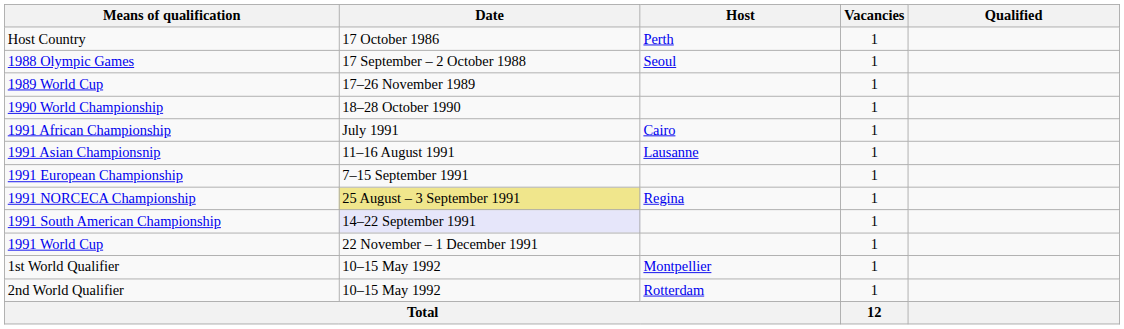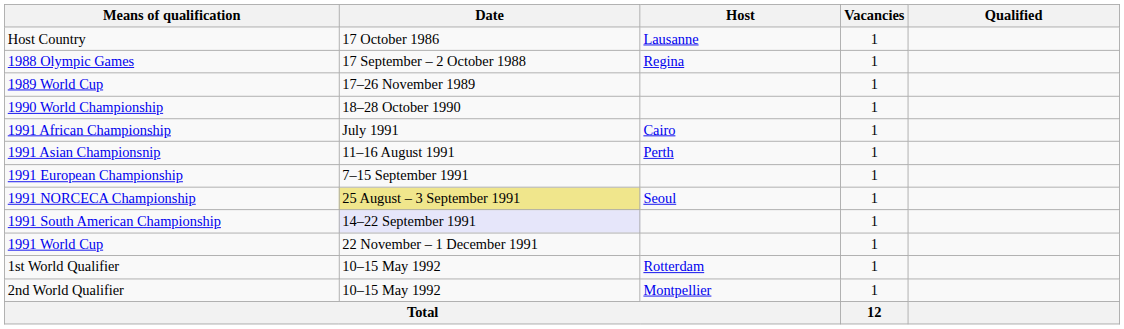Host Country | Host: Perth -> Lausanne
1988 Olympic Games | Host: Seoul -> Regina
1991 Asian Championsnip | Host: Lausanne -> Perth
1991 NORCECA Championship | Host: Regina -> Seoul
1st World Qualifier | Host: Montpellier -> Rotterdam
2nd World Qualifier | Host: Rotterdam -> Montpellier
